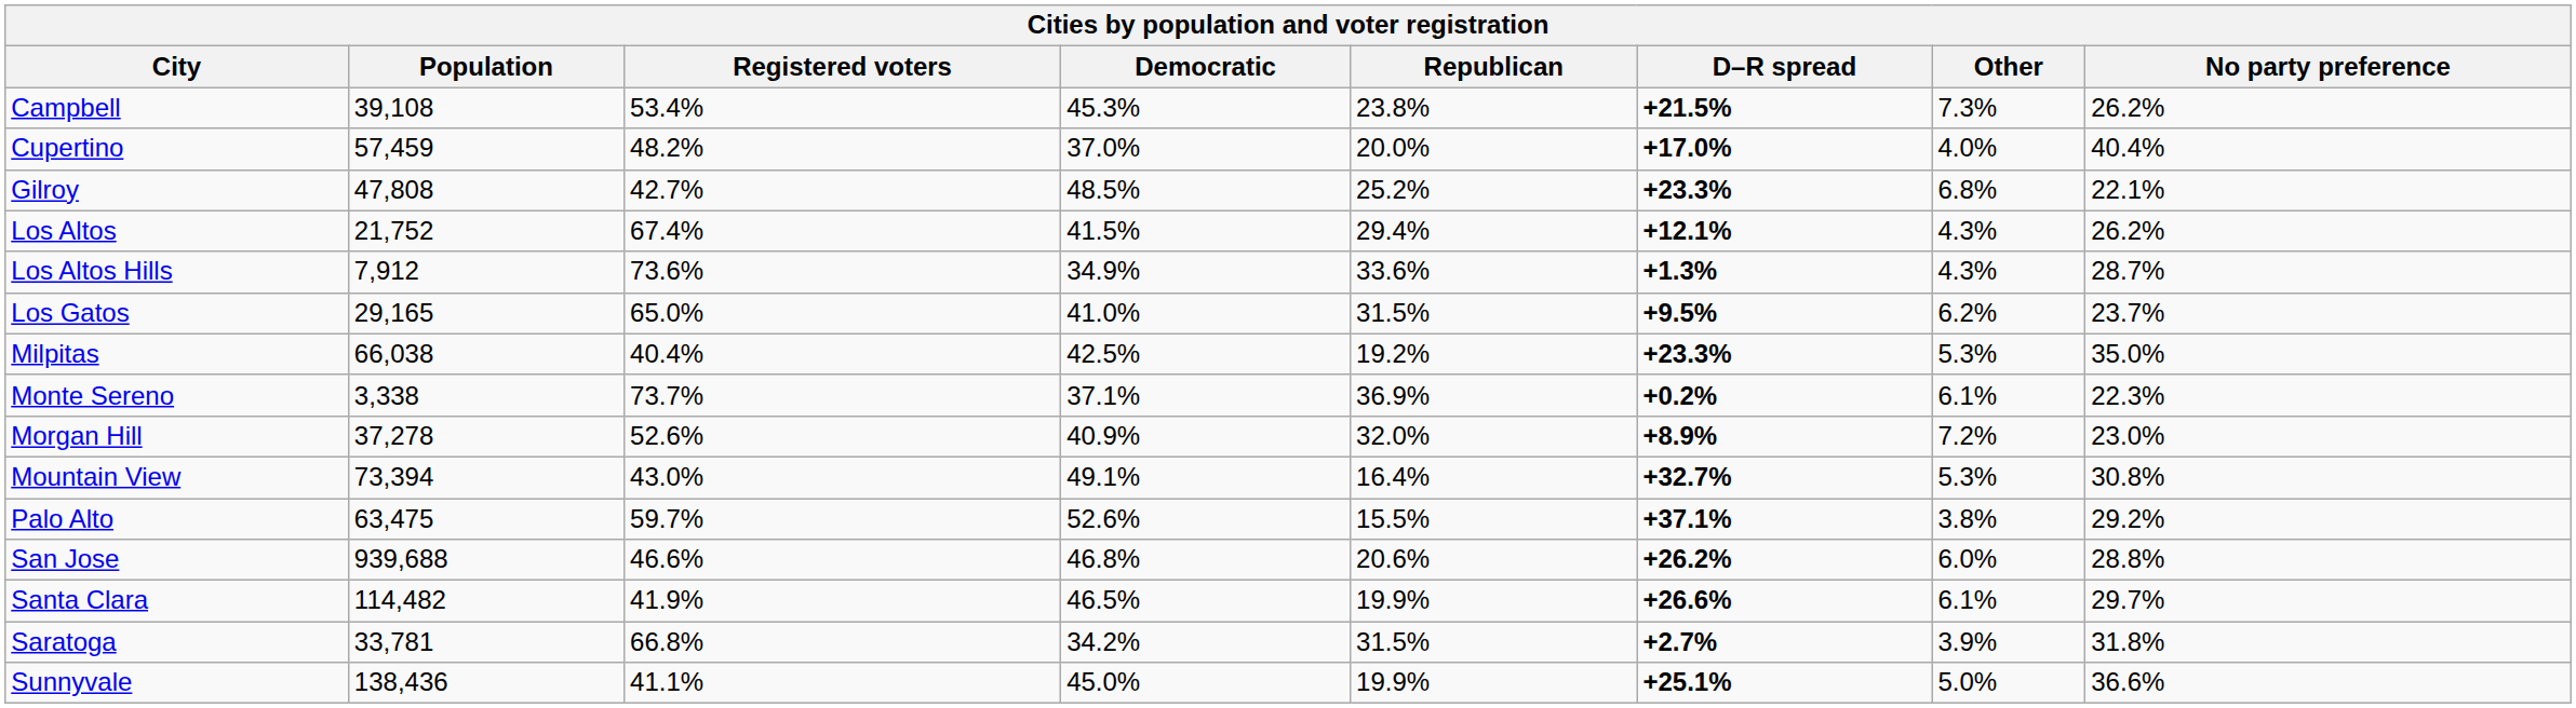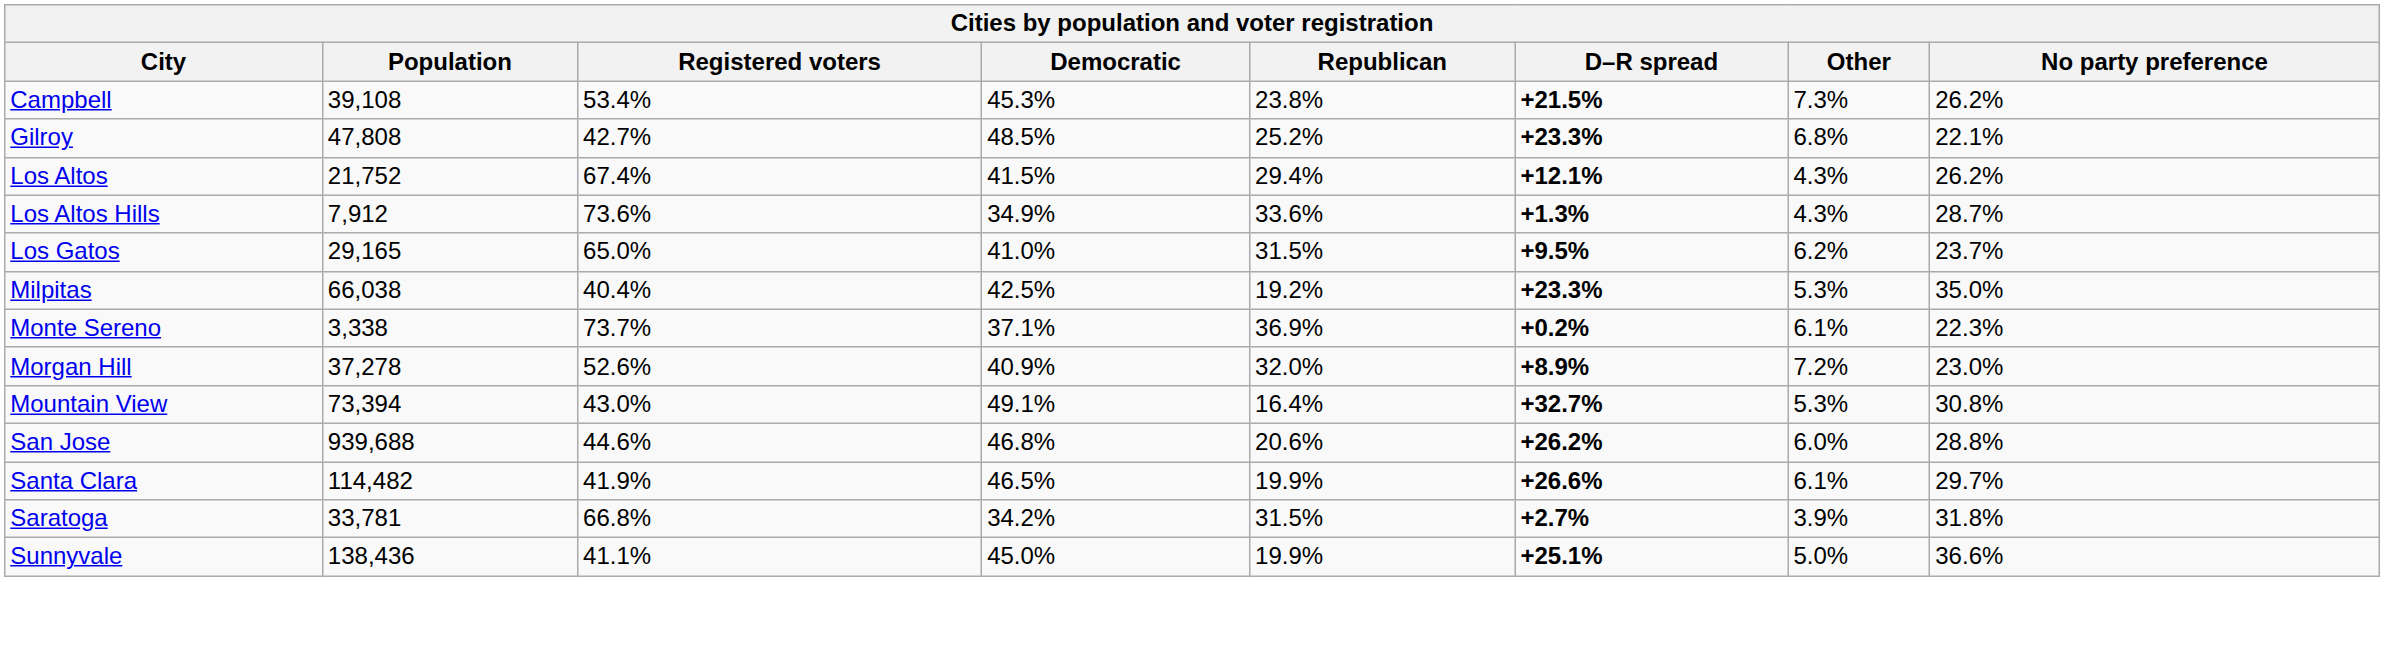- row: Cupertino | 57,459 | 48.2% | 37.0% | 20.0% | +17.0% | 4.0% | 40.4%
- row: Palo Alto | 63,475 | 59.7% | 52.6% | 15.5% | +37.1% | 3.8% | 29.2%
San Jose | Registered voters: 46.6% -> 44.6%
